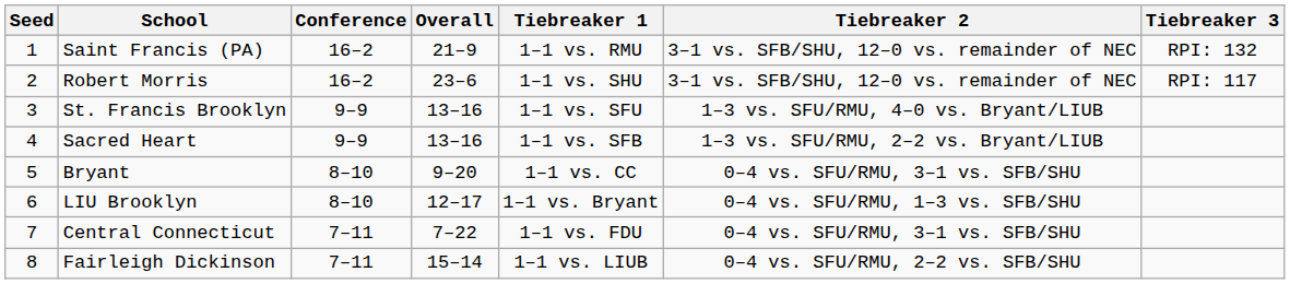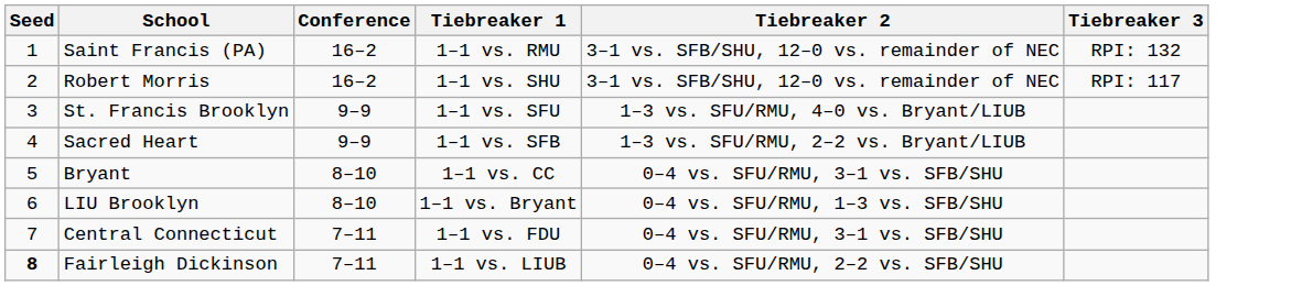- column: Overall | 21–9 | 23–6 | 13–16 | 13–16 | 9–20 | 12–17 | 7–22 | 15–14
Fairleigh Dickinson | Seed: normal -> bold
